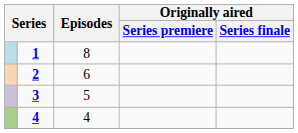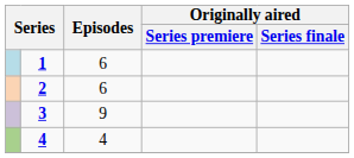1 | Episodes: 8 -> 6
3 | Episodes: 5 -> 9
